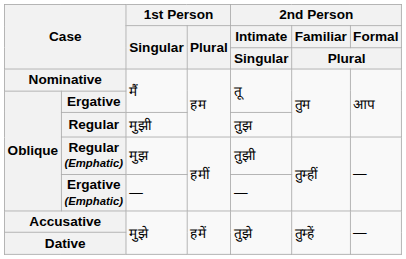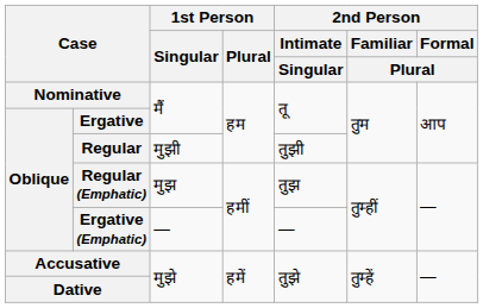Regular | 2nd Person / Intimate / Singular: तुझ -> तुझी
Regular (Emphatic) | 2nd Person / Intimate / Singular: तुझी -> तुझ
